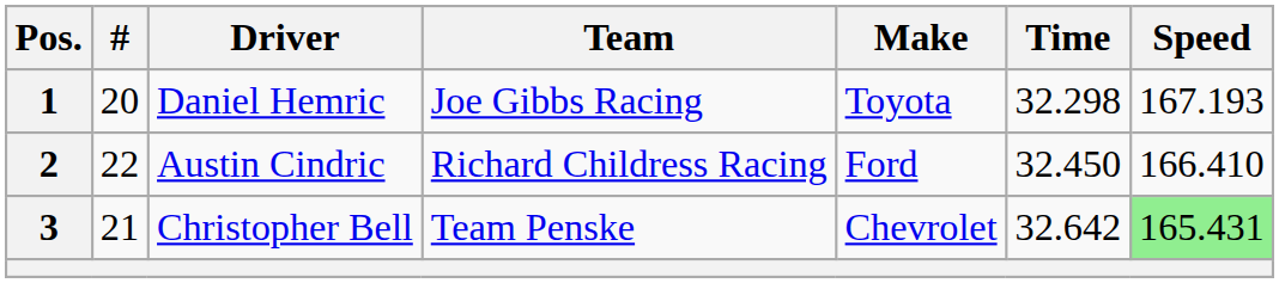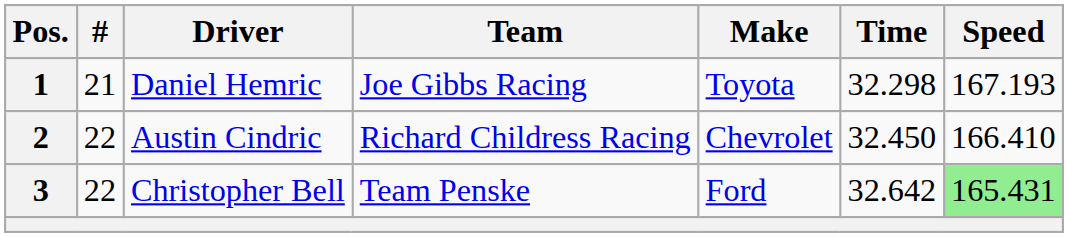1 | #: 20 -> 21
2 | Make: Ford -> Chevrolet
3 | #: 21 -> 22
3 | Make: Chevrolet -> Ford
